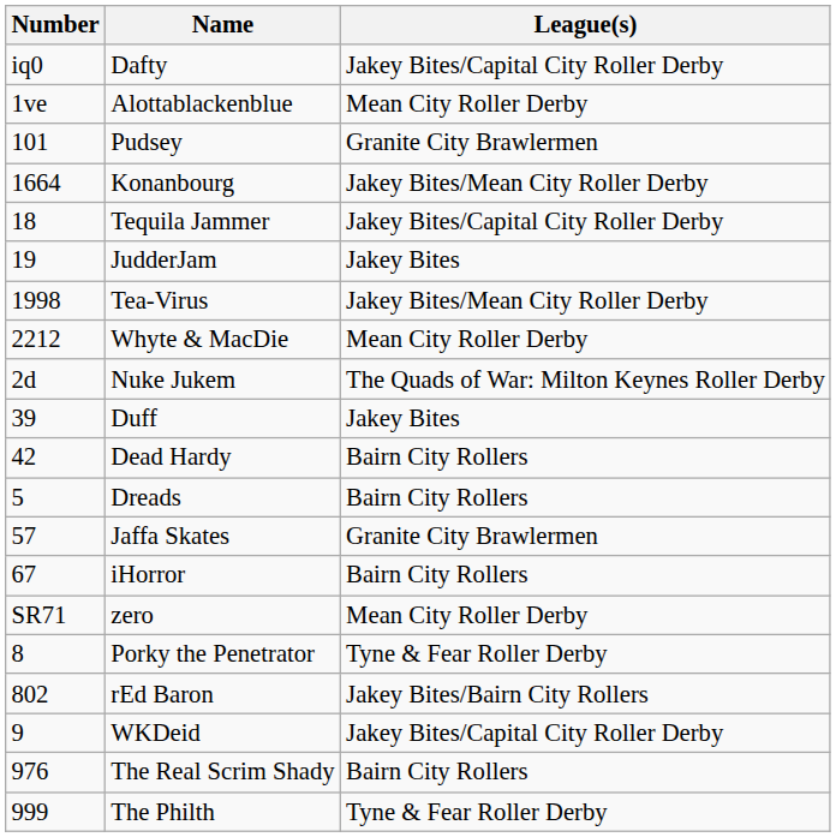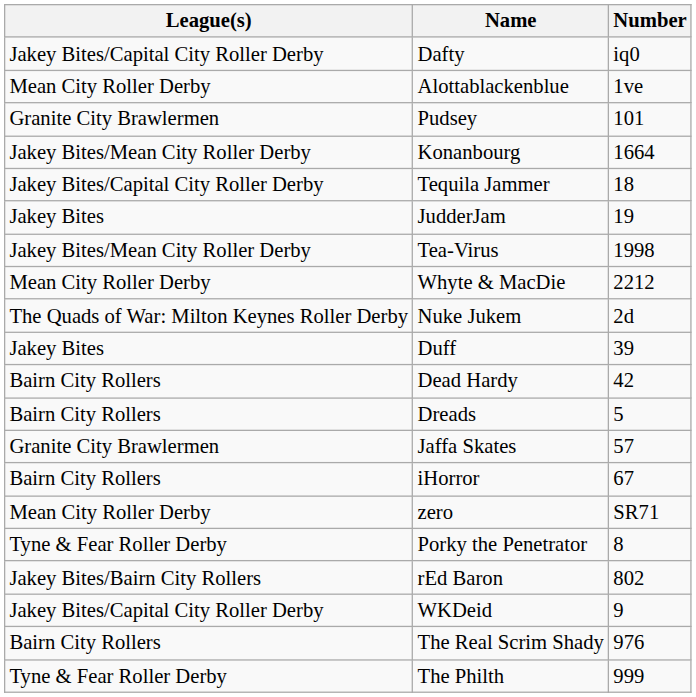columns swapped: Number <-> League(s)
